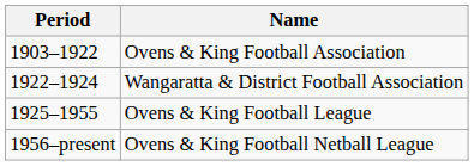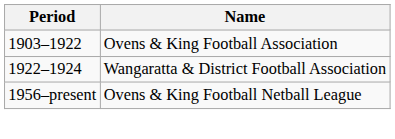- row: 1925–1955 | Ovens & King Football League
